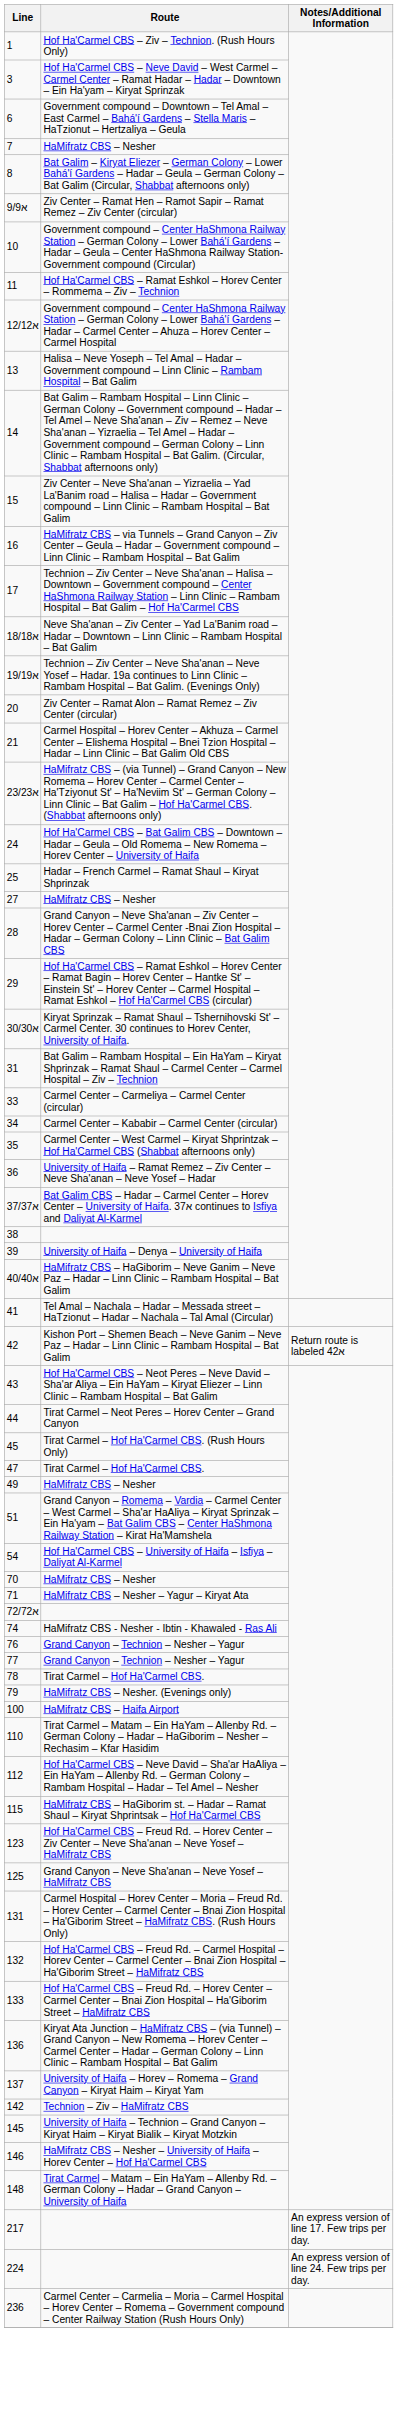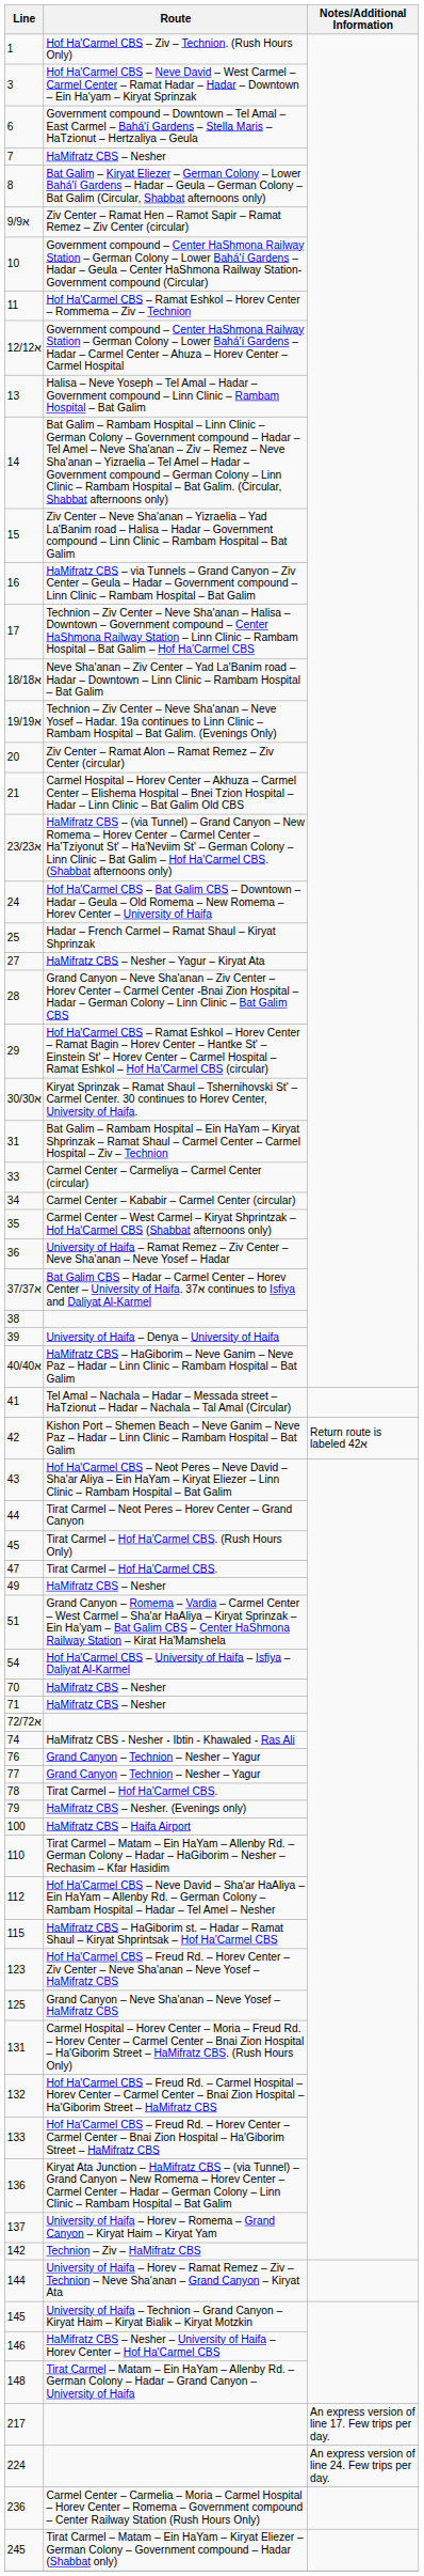27 | Route: HaMifratz CBS – Nesher -> HaMifratz CBS – Nesher – Yagur – Kiryat Ata
71 | Route: HaMifratz CBS – Nesher – Yagur – Kiryat Ata -> HaMifratz CBS – Nesher
+ row: 144 | University of Haifa – Horev – Ramat Remez – Ziv – Technion – Neve Sha'anan – Grand Canyon – Kiryat Ata
+ row: 245 | Tirat Carmel – Matam – Ein HaYam – Kiryat Eliezer – German Colony – Government compound – Hadar (Shabbat only)
